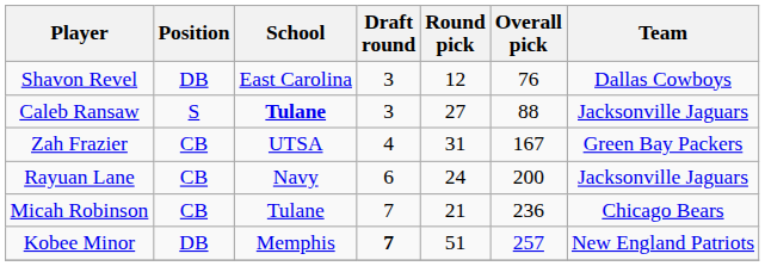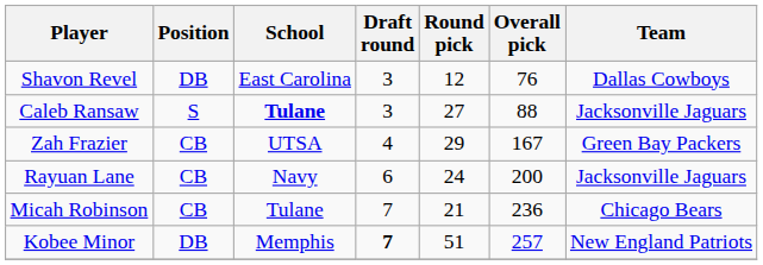Zah Frazier | Round pick: 31 -> 29
